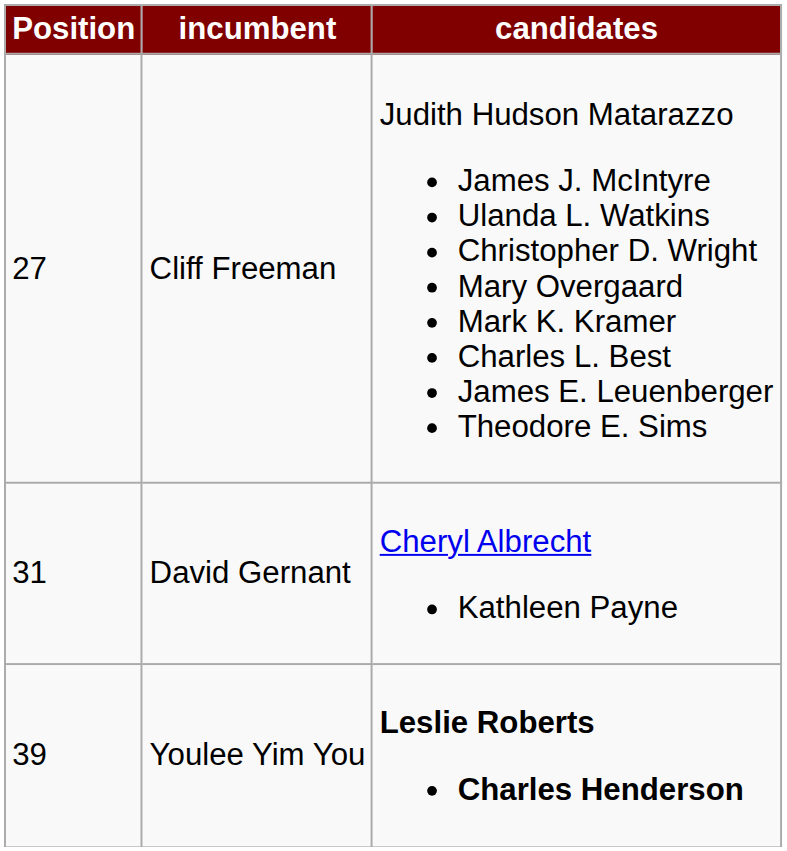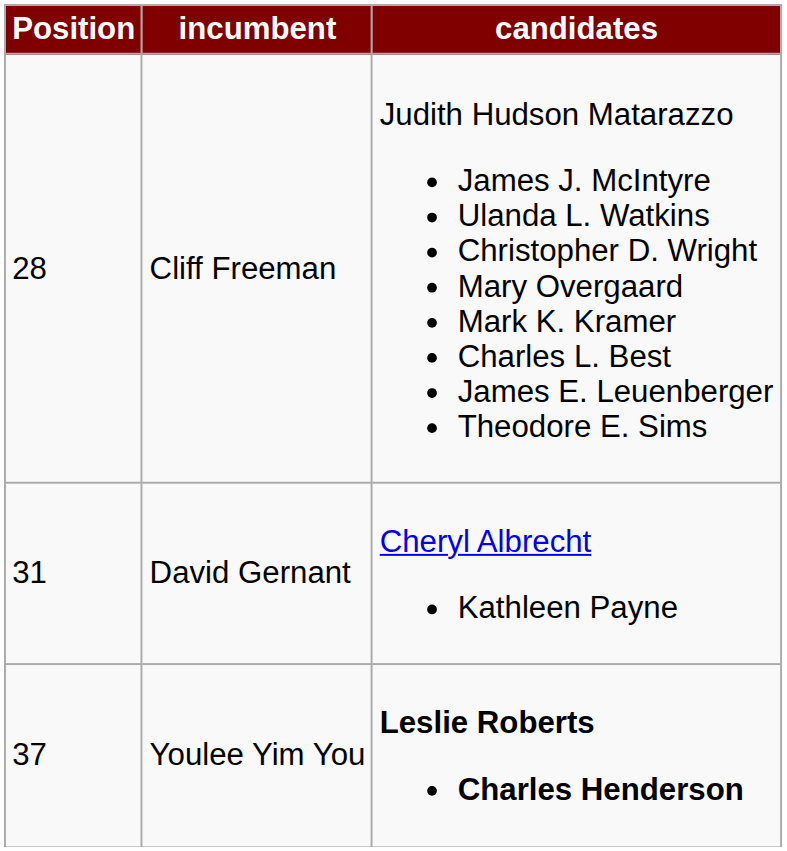Cliff Freeman | Position: 27 -> 28
Youlee Yim You | Position: 39 -> 37
